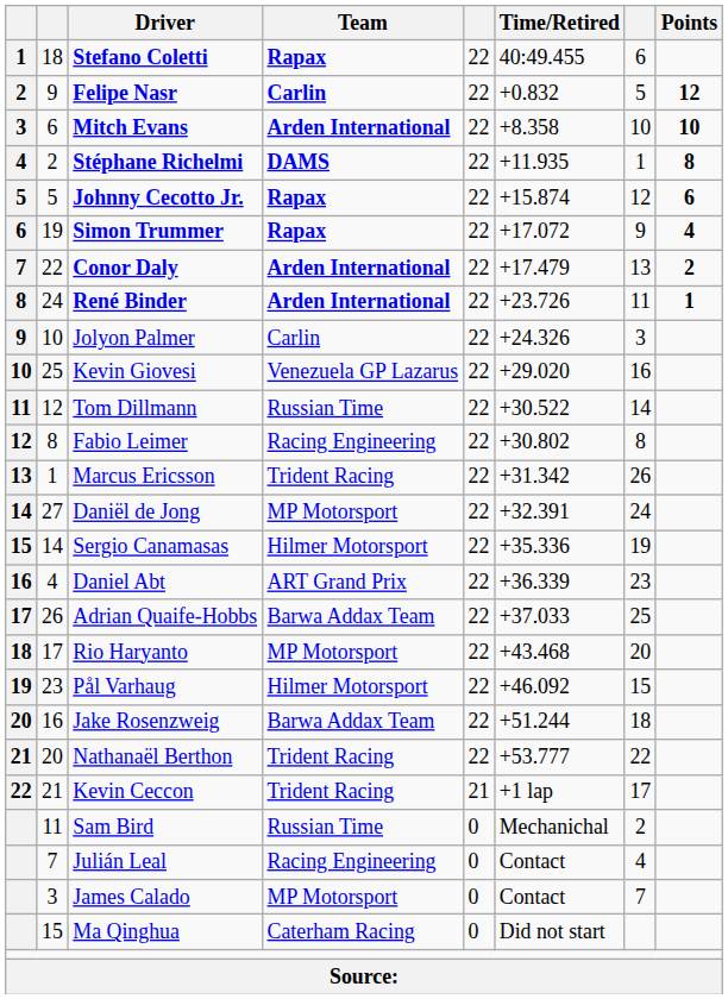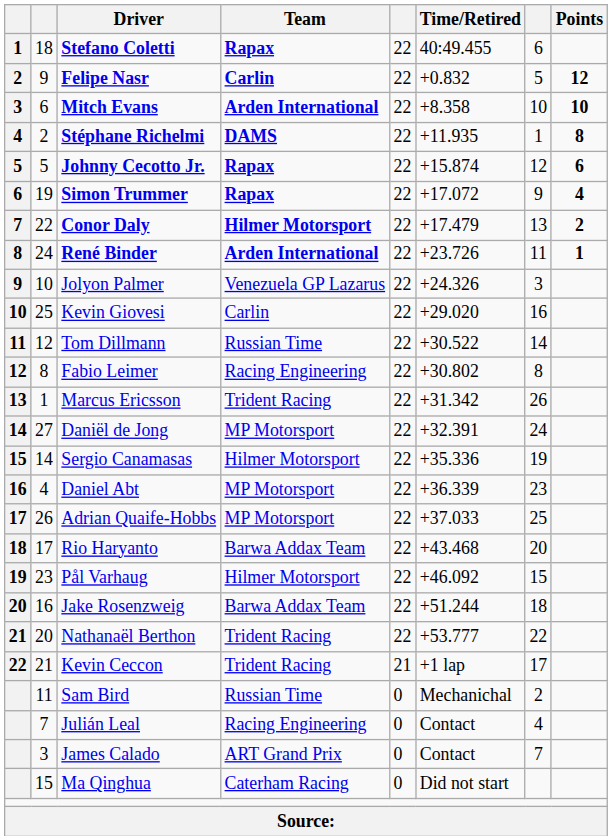Conor Daly | Team: Arden International -> Hilmer Motorsport
Jolyon Palmer | Team: Carlin -> Venezuela GP Lazarus
Kevin Giovesi | Team: Venezuela GP Lazarus -> Carlin
Daniel Abt | Team: ART Grand Prix -> MP Motorsport
Adrian Quaife-Hobbs | Team: Barwa Addax Team -> MP Motorsport
Rio Haryanto | Team: MP Motorsport -> Barwa Addax Team
James Calado | Team: MP Motorsport -> ART Grand Prix
